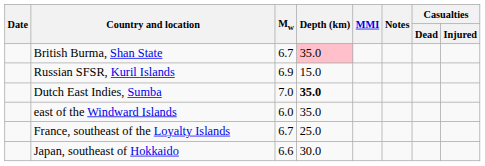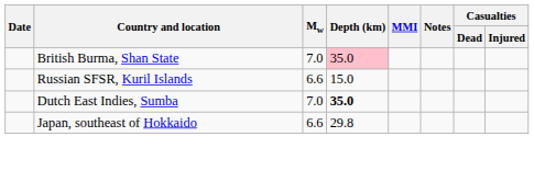British Burma, Shan State | Mw: 6.7 -> 7.0
Russian SFSR, Kuril Islands | Mw: 6.9 -> 6.6
- row: east of the Windward Islands | 6.0 | 35.0
- row: France, southeast of the Loyalty Islands | 6.7 | 25.0
Japan, southeast of Hokkaido | Depth (km): 30.0 -> 29.8
